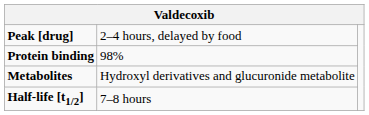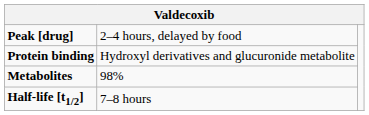Protein binding | column 2: 98% -> Hydroxyl derivatives and glucuronide metabolite
Metabolites | column 2: Hydroxyl derivatives and glucuronide metabolite -> 98%
